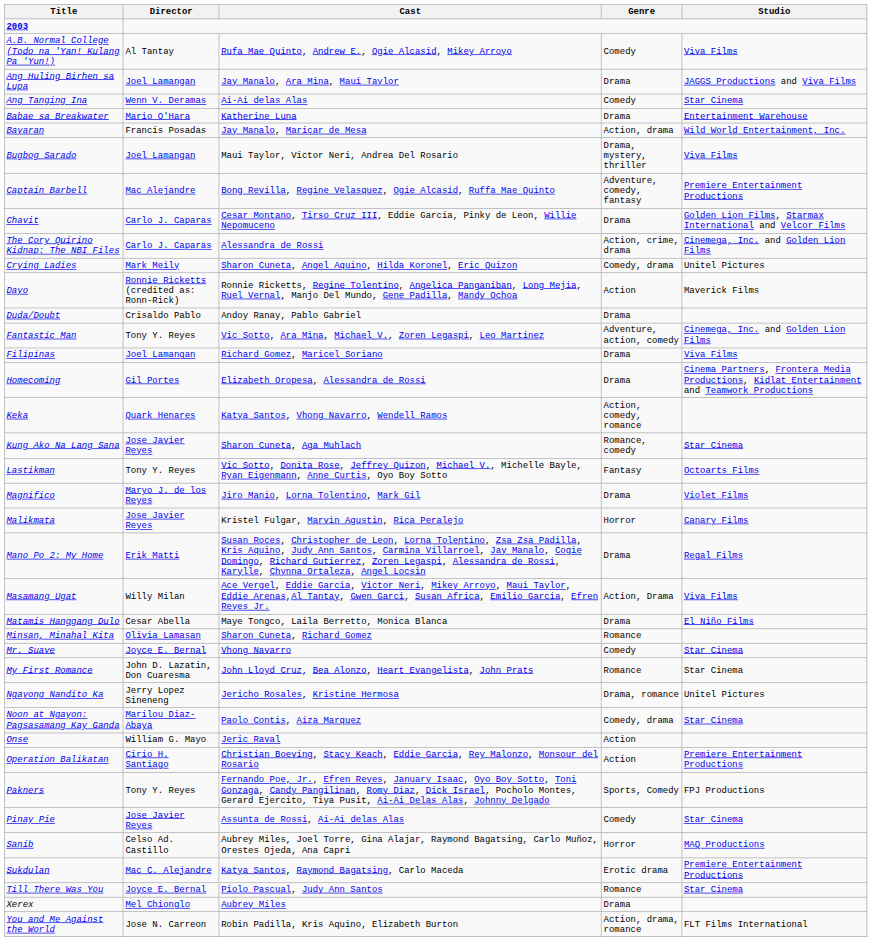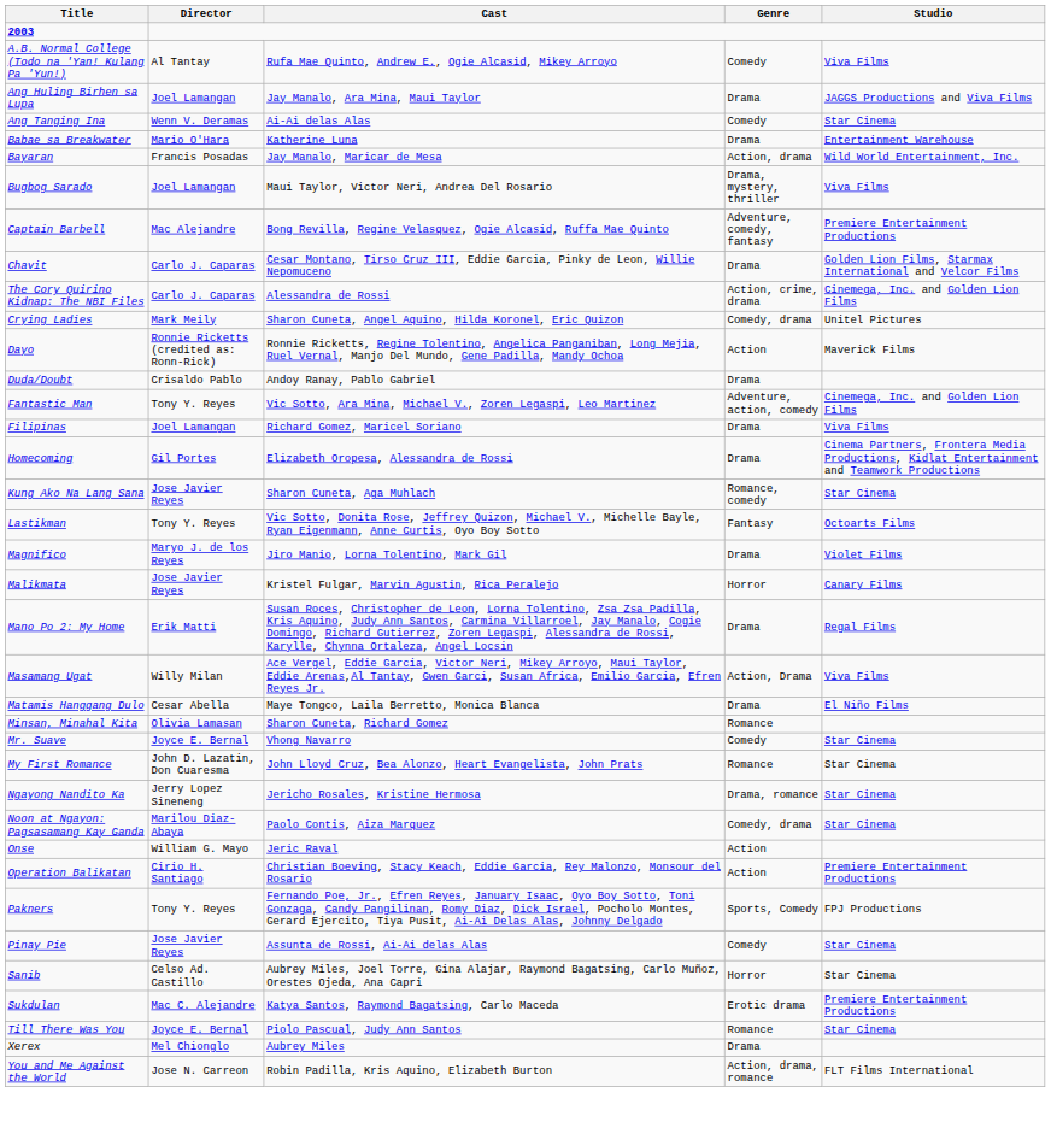- row: Keka | Quark Henares | Katya Santos, Vhong Navarro, Wendell Ramos | Action, comedy, romance
Ngayong Nandito Ka | Studio: Unitel Pictures -> Star Cinema
Sanib | Studio: MAQ Productions -> Star Cinema
